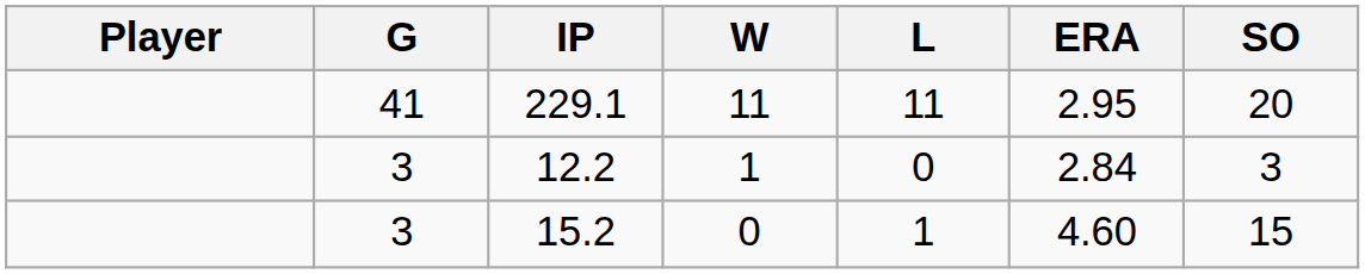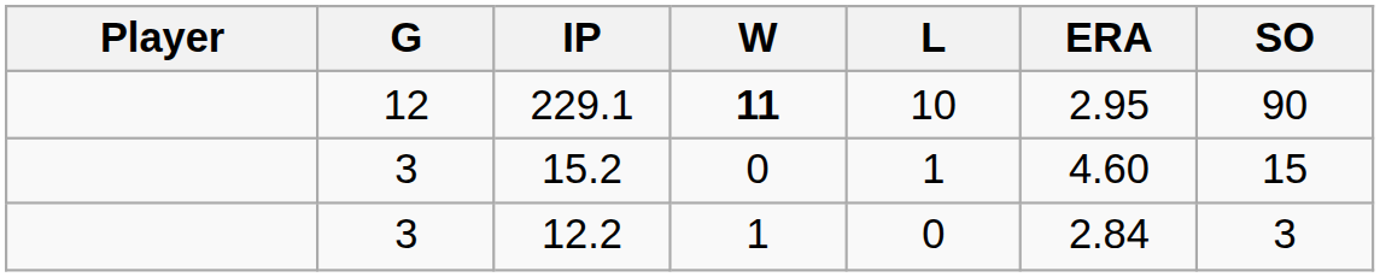229.1 | G: 41 -> 12
229.1 | W: normal -> bold
229.1 | L: 11 -> 10
229.1 | SO: 20 -> 90
rows swapped: 15.2 <-> 12.2
